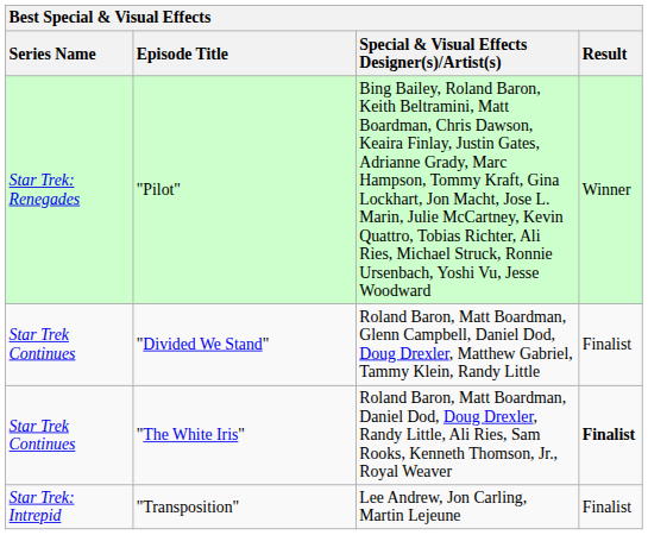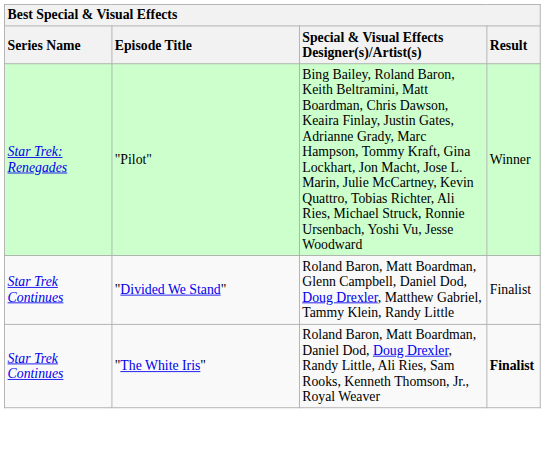- row: Star Trek: Intrepid | "Transposition" | Lee Andrew, Jon Carling, Martin Lejeune | Finalist
